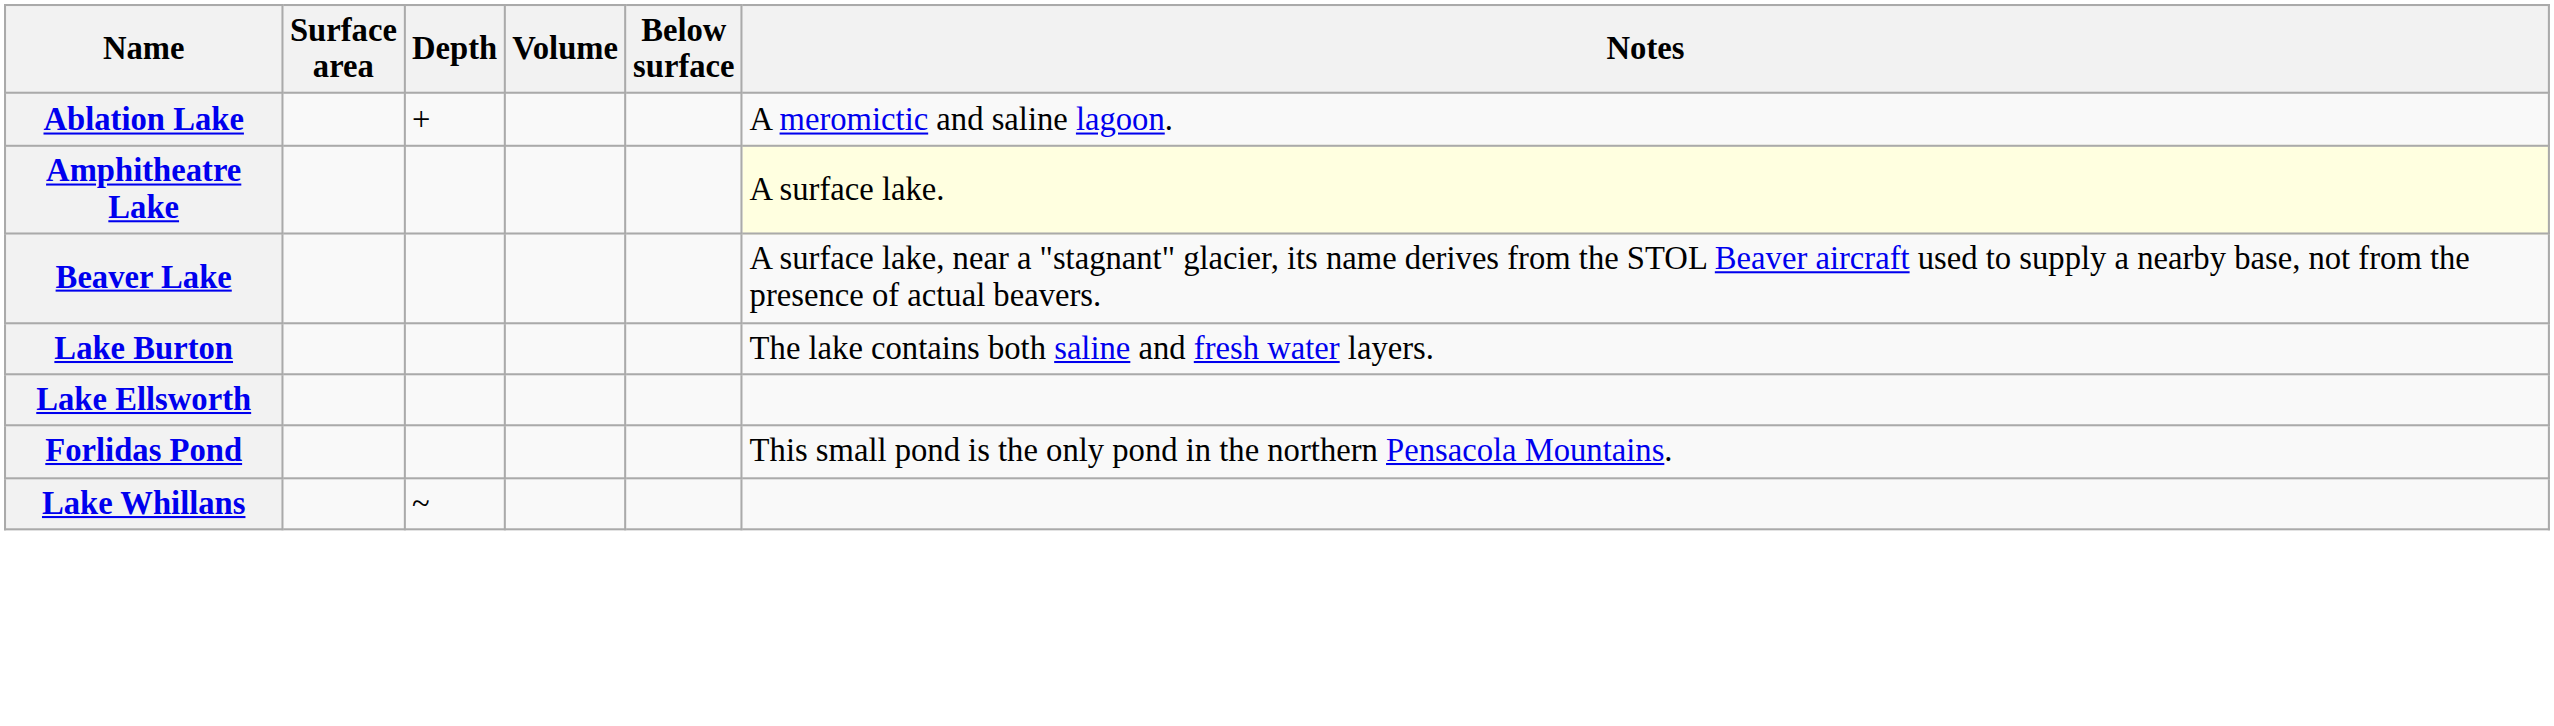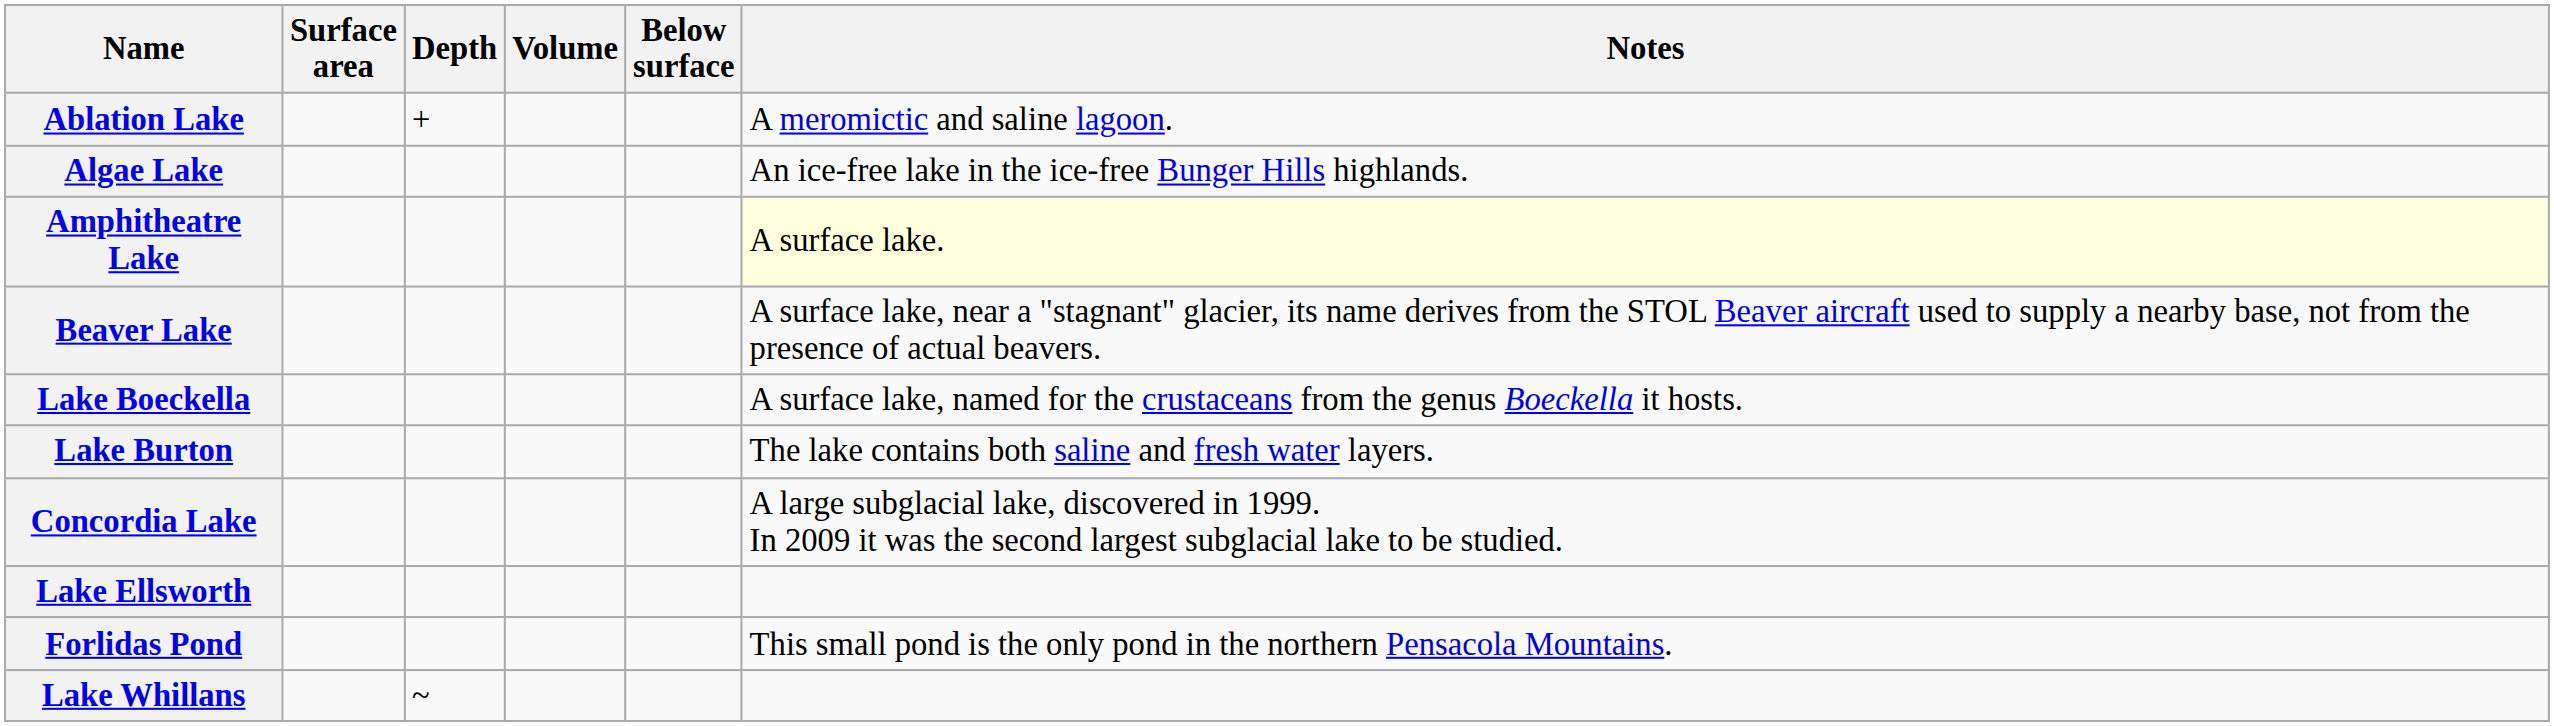+ row: Algae Lake | An ice-free lake in the ice-free Bunger Hills highlands.
+ row: Lake Boeckella | A surface lake, named for the crustaceans from the genus Boeckella it hosts.
+ row: Concordia Lake | A large subglacial lake, discovered in 1999. In 2009 it was the second largest subglacial lake to be studied.
